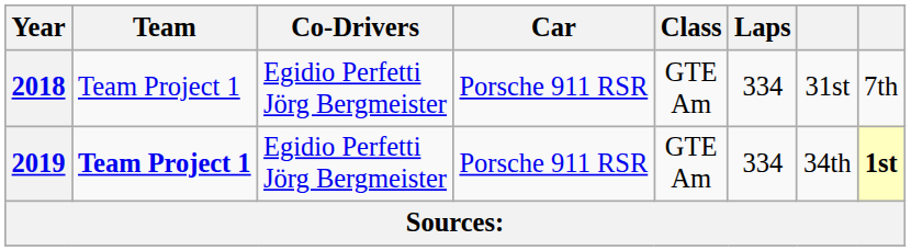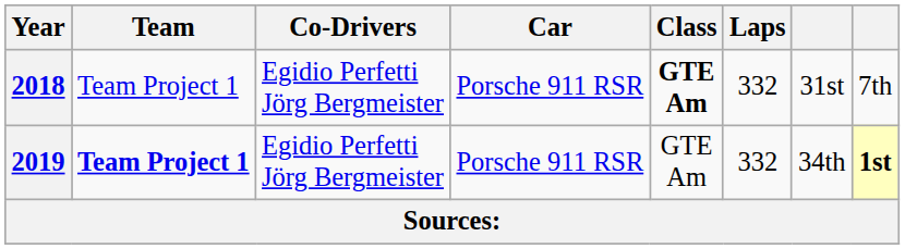2018 | Class: normal -> bold
2018 | Laps: 334 -> 332
2019 | Laps: 334 -> 332
